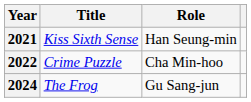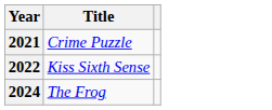- column: Role | Han Seung-min | Cha Min-hoo | Gu Sang-jun
2021 | Title: Kiss Sixth Sense -> Crime Puzzle
2022 | Title: Crime Puzzle -> Kiss Sixth Sense
